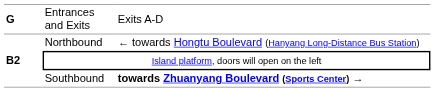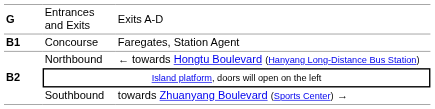+ row: B1 | Concourse | Faregates, Station Agent
Southbound | column 3: bold -> normal
